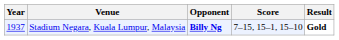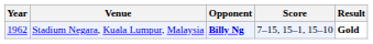Stadium Negara, Kuala Lumpur, Malaysia | Year: 1937 -> 1962
